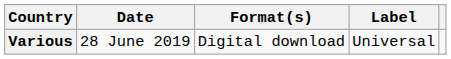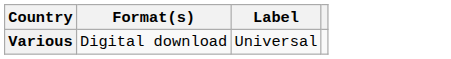- column: Date | 28 June 2019
